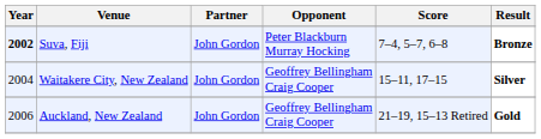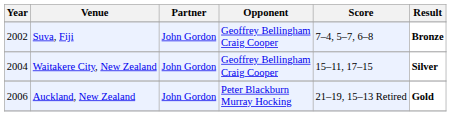Suva, Fiji | Year: bold -> normal
Suva, Fiji | Opponent: Peter Blackburn Murray Hocking -> Geoffrey Bellingham Craig Cooper
Auckland, New Zealand | Opponent: Geoffrey Bellingham Craig Cooper -> Peter Blackburn Murray Hocking
